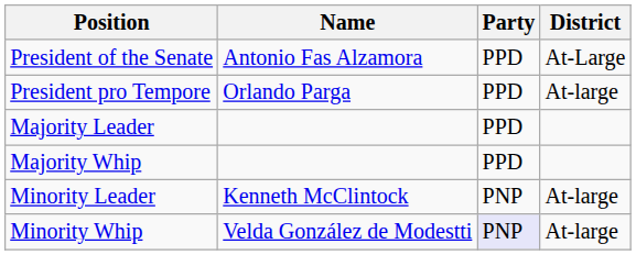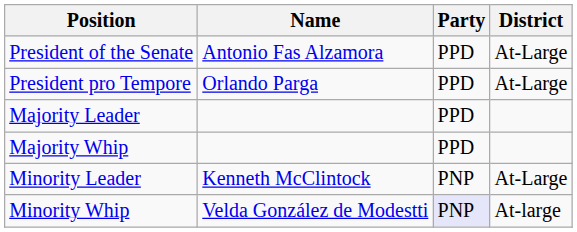President pro Tempore | District: At-large -> At-Large
Minority Leader | District: At-large -> At-Large
